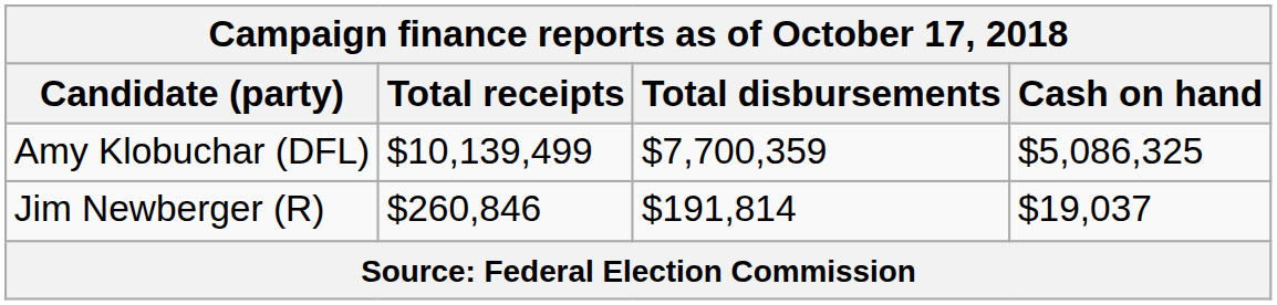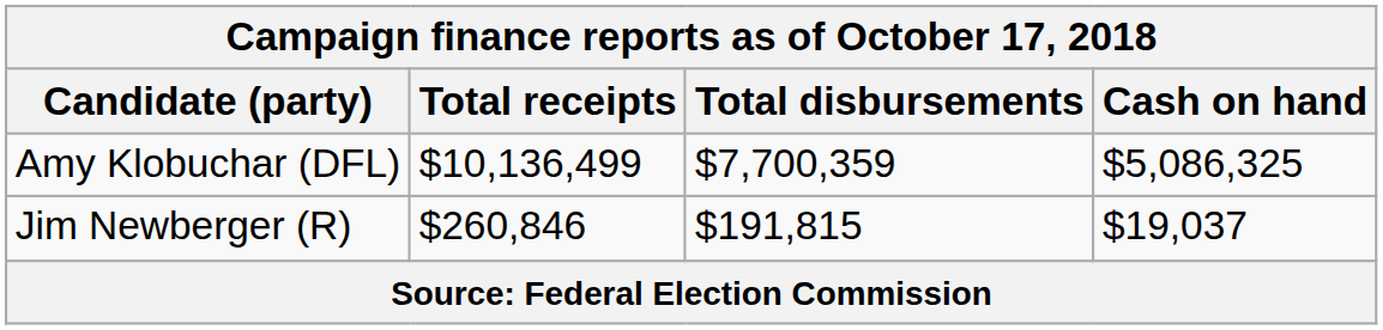Amy Klobuchar (DFL) | Total receipts: $10,139,499 -> $10,136,499
Jim Newberger (R) | Total disbursements: $191,814 -> $191,815
